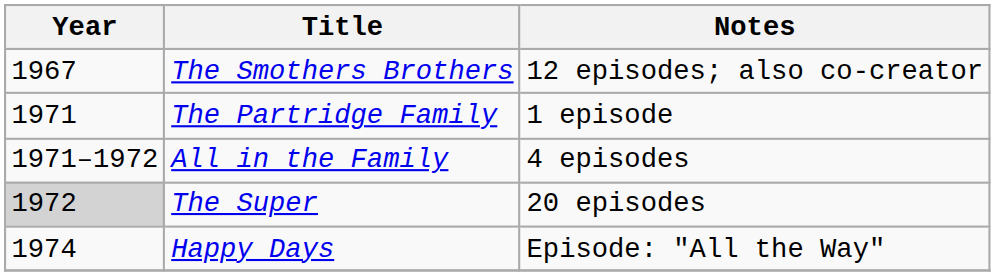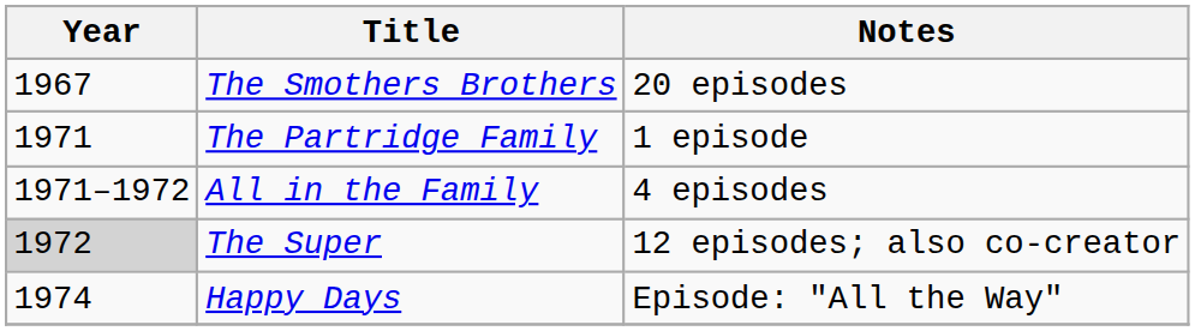The Smothers Brothers | Notes: 12 episodes; also co-creator -> 20 episodes
The Super | Notes: 20 episodes -> 12 episodes; also co-creator
